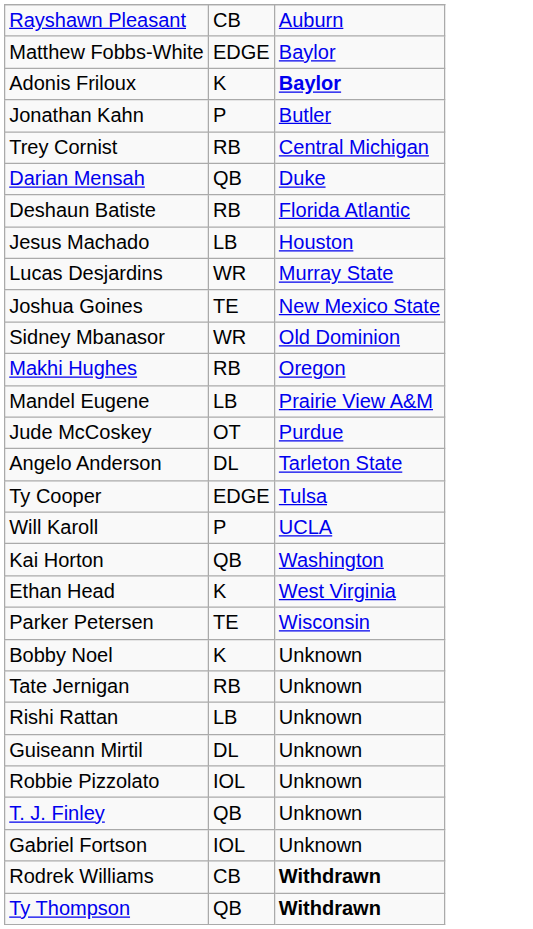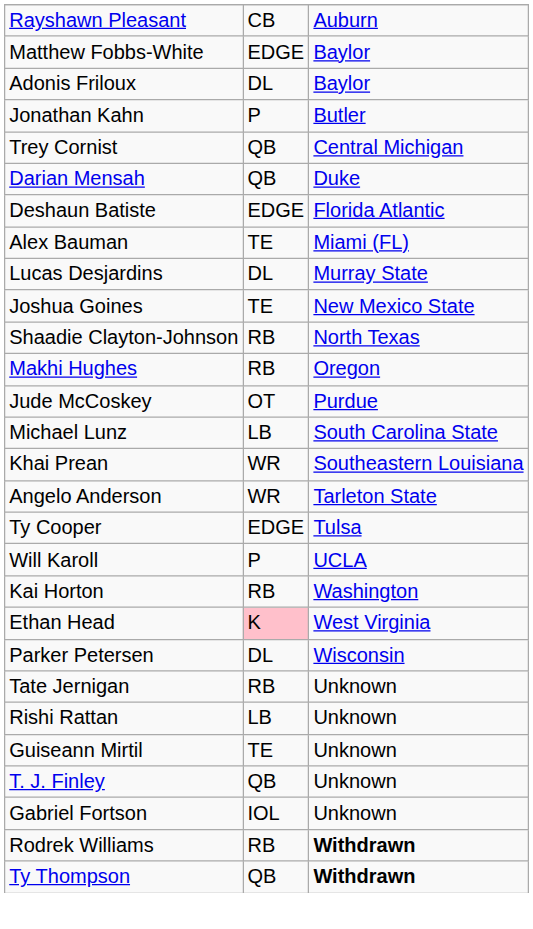Adonis Friloux | column 2: K -> DL
Adonis Friloux | column 3: bold -> normal
Trey Cornist | column 2: RB -> QB
Deshaun Batiste | column 2: RB -> EDGE
- row: Jesus Machado | LB | Houston
+ row: Alex Bauman | TE | Miami (FL)
Lucas Desjardins | column 2: WR -> DL
+ row: Shaadie Clayton-Johnson | RB | North Texas
- row: Sidney Mbanasor | WR | Old Dominion
- row: Mandel Eugene | LB | Prairie View A&M
+ row: Michael Lunz | LB | South Carolina State
+ row: Khai Prean | WR | Southeastern Louisiana
Angelo Anderson | column 2: DL -> WR
Kai Horton | column 2: QB -> RB
Ethan Head | column 2: no background -> pink background
Parker Petersen | column 2: TE -> DL
- row: Bobby Noel | K | Unknown
Guiseann Mirtil | column 2: DL -> TE
- row: Robbie Pizzolato | IOL | Unknown
Rodrek Williams | column 2: CB -> RB
